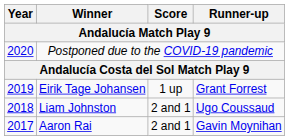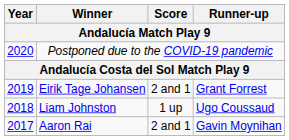Eirik Tage Johansen | Score: 1 up -> 2 and 1
Liam Johnston | Score: 2 and 1 -> 1 up
